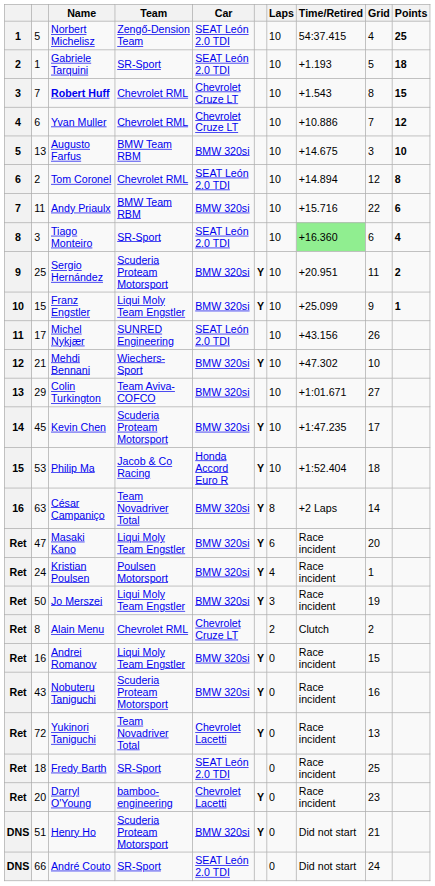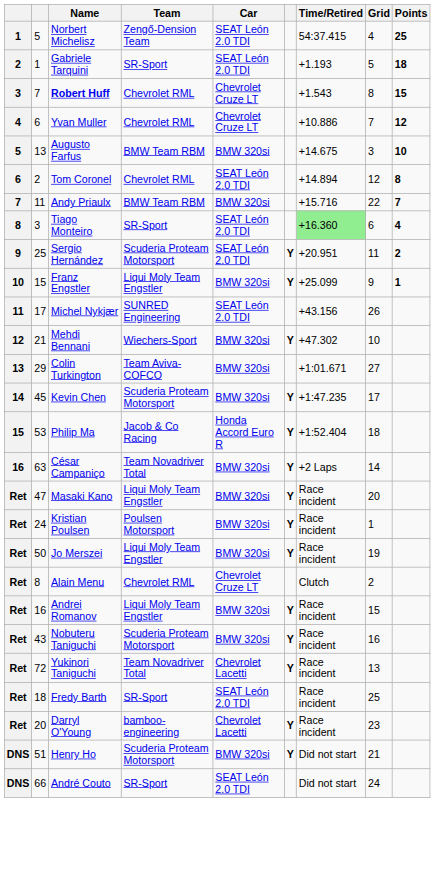- column: Laps | 10 | 10 | 10 | 10 | 10 | 10 | 10 | 10 | 10 | 10 | 10 | 10 | 10 | 10 | 10 | 8 | 6 | 4 | 3 | 2 | 0 | 0 | 0 | 0 | 0 | 0 | 0
Andy Priaulx | Points: 6 -> 7
Sergio Hernández | Car: BMW 320si -> SEAT León 2.0 TDI
